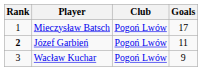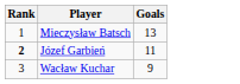- column: Club | Pogoń Lwów | Pogoń Lwów | Pogoń Lwów
Mieczysław Batsch | Goals: 17 -> 13
